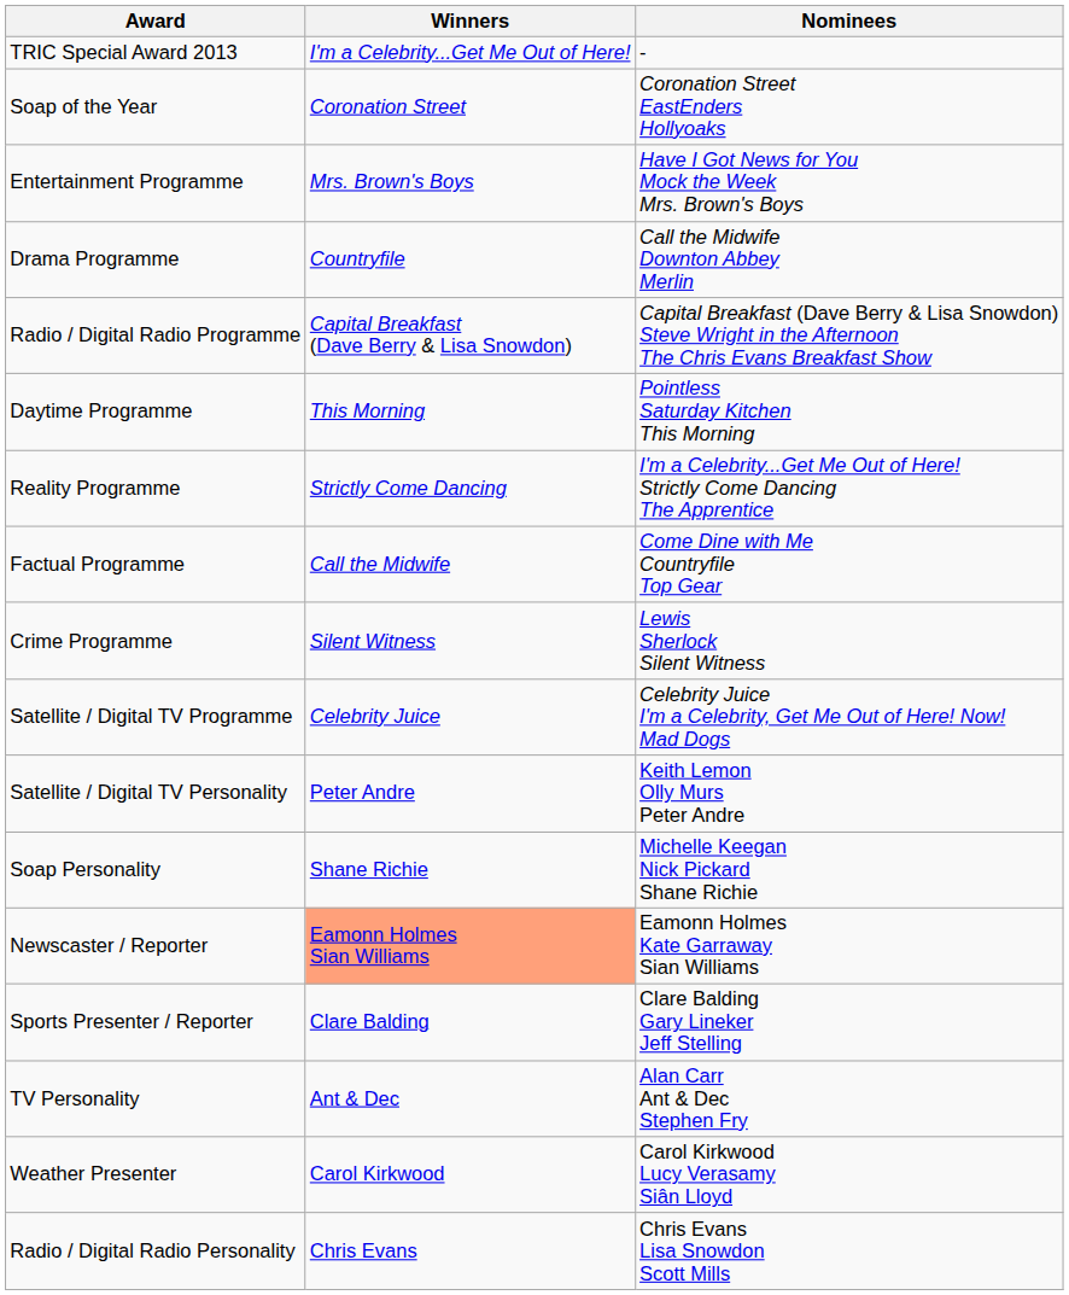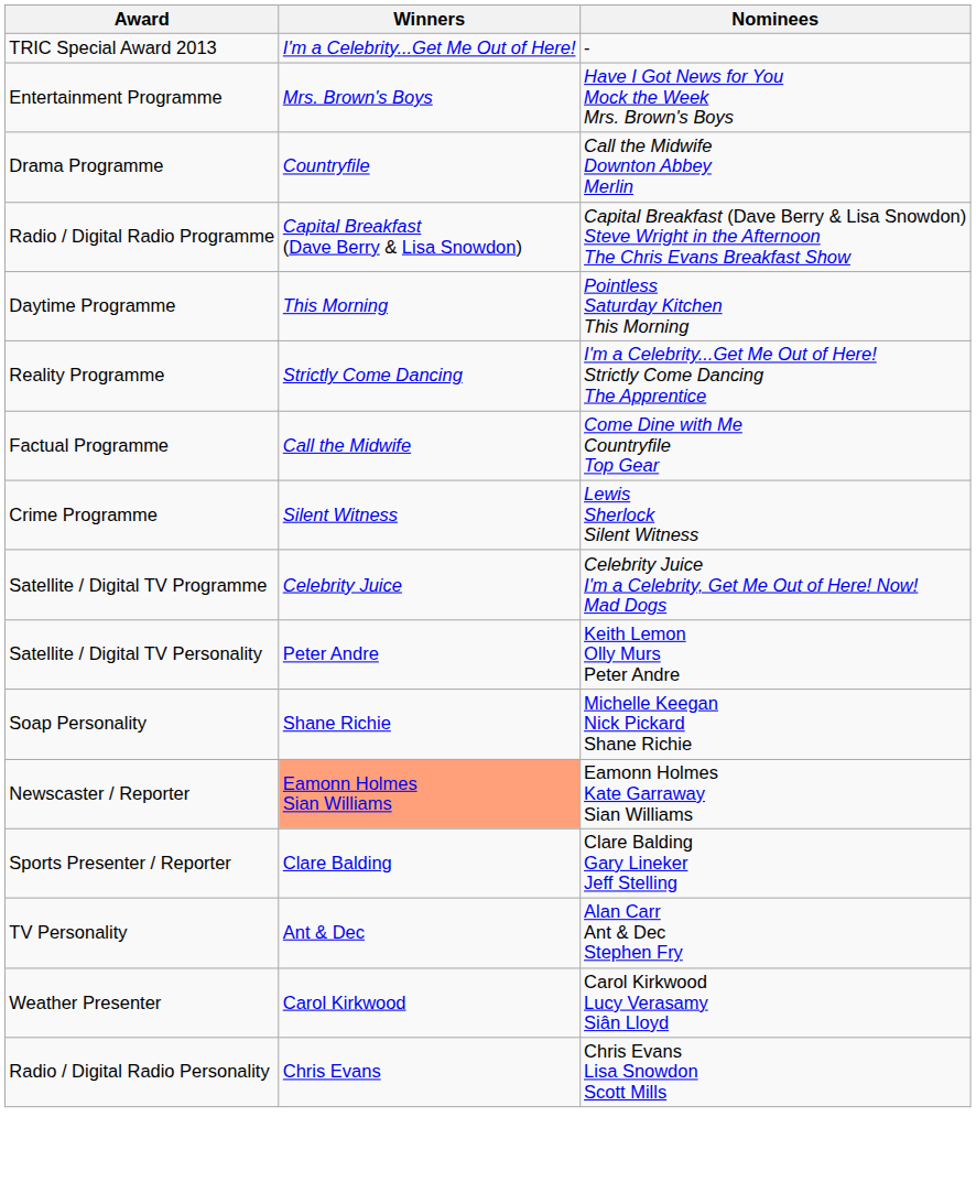- row: Soap of the Year | Coronation Street | Coronation Street EastEnders Hollyoaks
